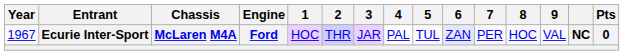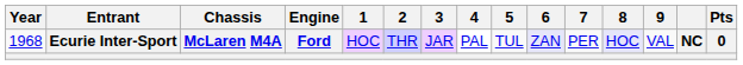Ecurie Inter-Sport | Year: 1967 -> 1968
Ecurie Inter-Sport | 8: no background -> lavender background
